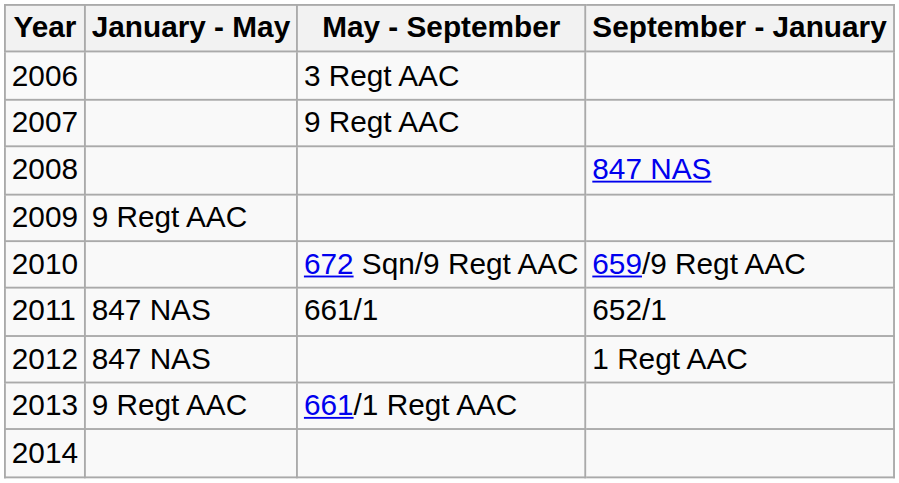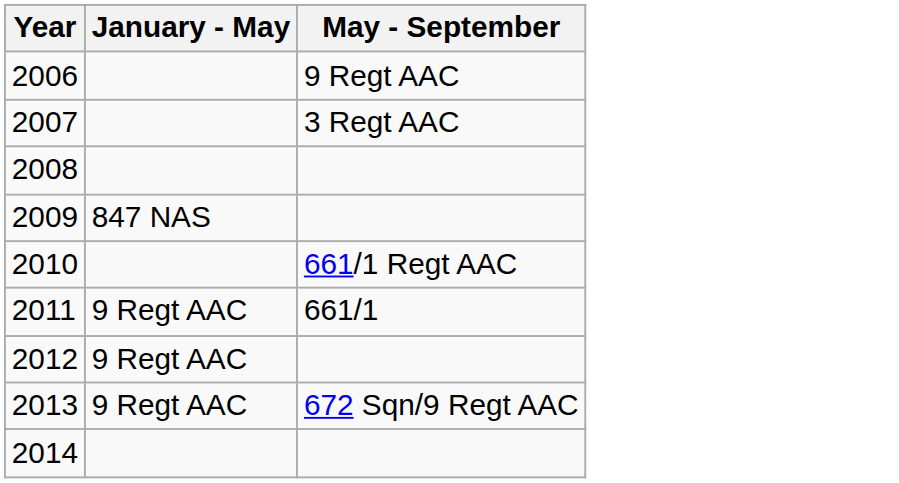- column: September - January | 847 NAS | 659/9 Regt AAC | 652/1 | 1 Regt AAC
2006 | May - September: 3 Regt AAC -> 9 Regt AAC
2007 | May - September: 9 Regt AAC -> 3 Regt AAC
2009 | January - May: 9 Regt AAC -> 847 NAS
2010 | May - September: 672 Sqn/9 Regt AAC -> 661/1 Regt AAC
2011 | January - May: 847 NAS -> 9 Regt AAC
2012 | January - May: 847 NAS -> 9 Regt AAC
2013 | May - September: 661/1 Regt AAC -> 672 Sqn/9 Regt AAC
